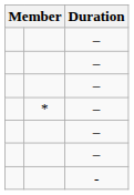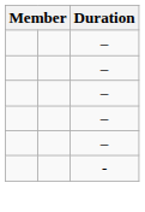- row: * | –
